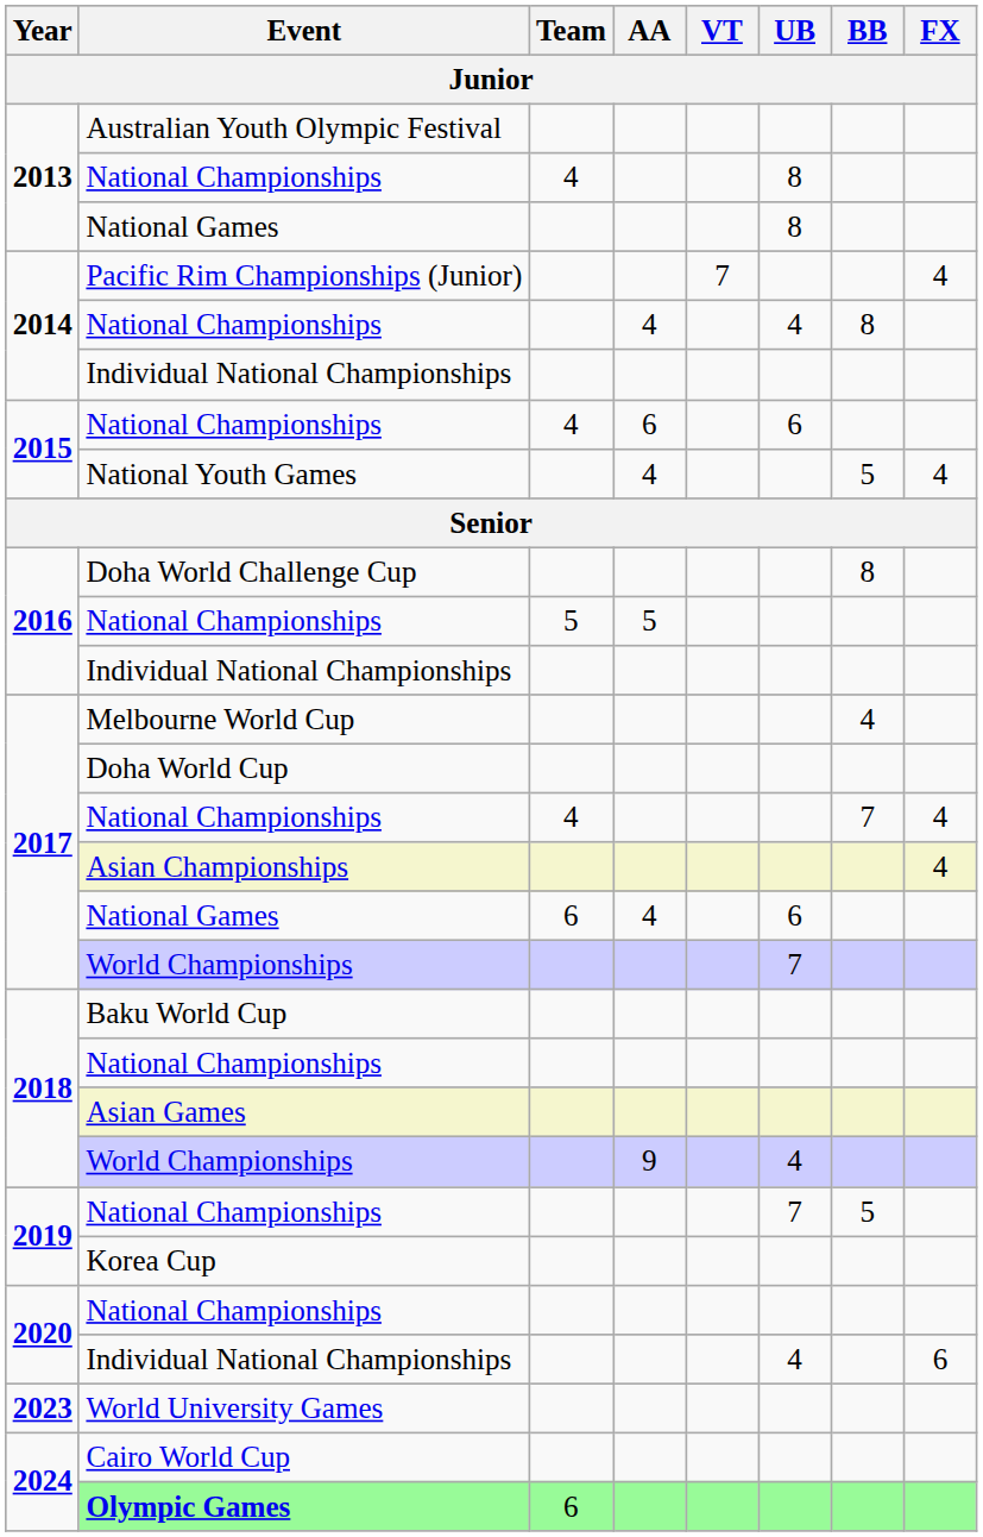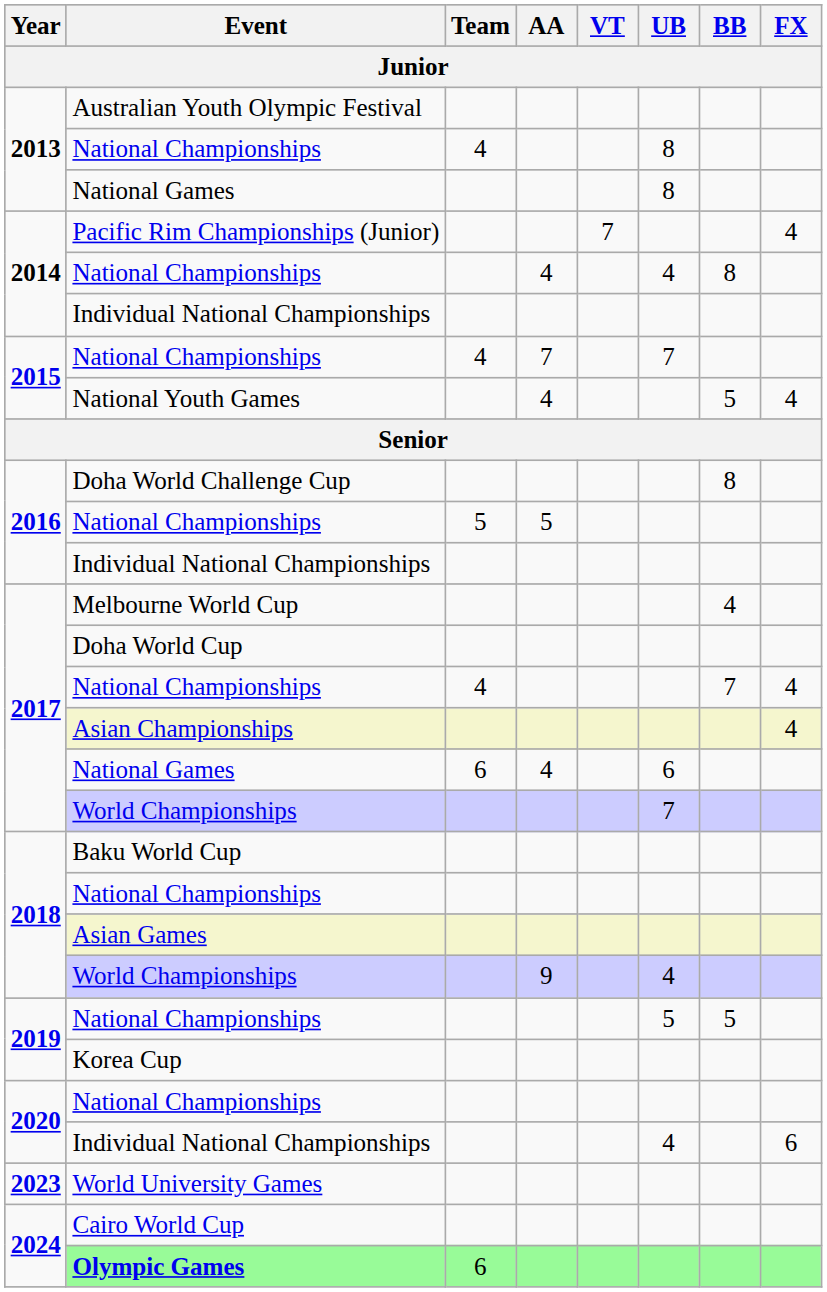2015 / National Championships | AA: 6 -> 7
2015 / National Championships | UB: 6 -> 7
2019 / National Championships | UB: 7 -> 5
